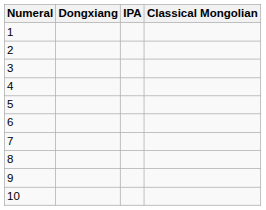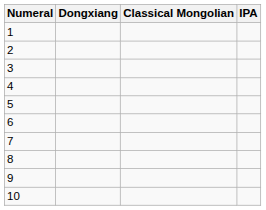columns swapped: IPA <-> Classical Mongolian
